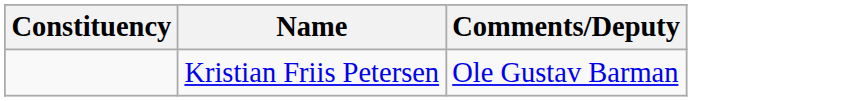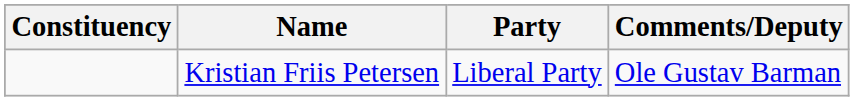+ column: Party | Liberal Party
